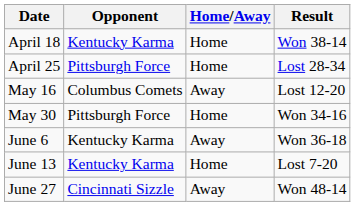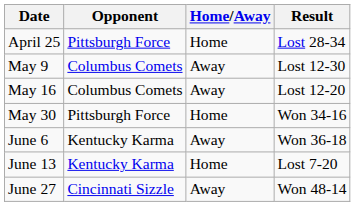- row: April 18 | Kentucky Karma | Home | Won 38-14
+ row: May 9 | Columbus Comets | Away | Lost 12-30
